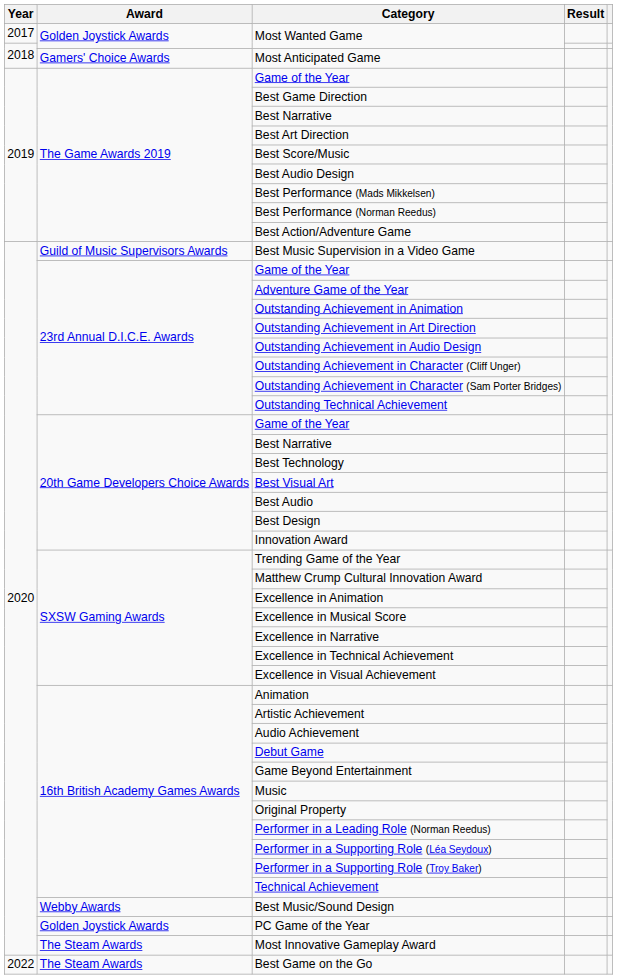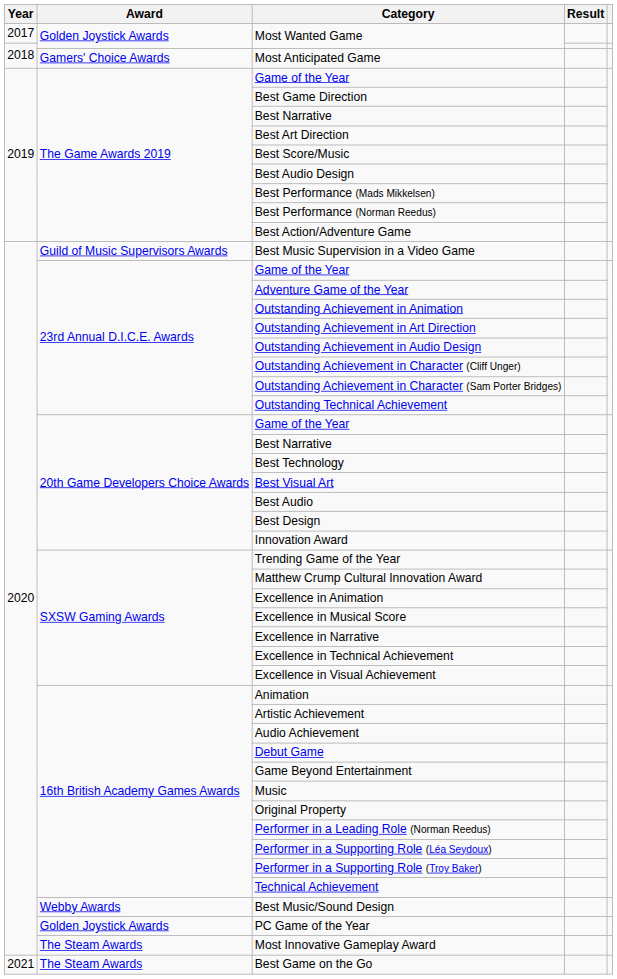Best Game on the Go | Year: 2022 -> 2021
